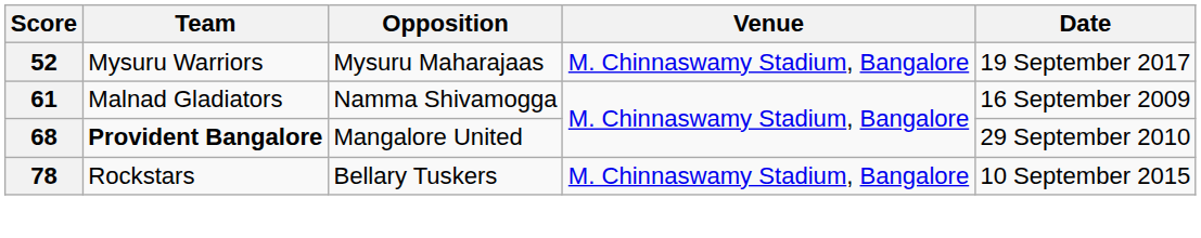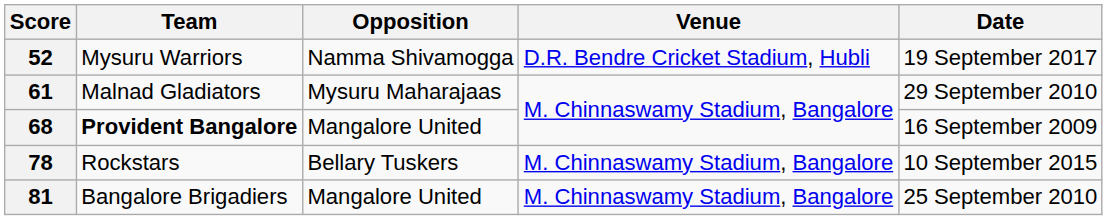52 | Opposition: Mysuru Maharajaas -> Namma Shivamogga
52 | Venue: M. Chinnaswamy Stadium, Bangalore -> D.R. Bendre Cricket Stadium, Hubli
61 | Opposition: Namma Shivamogga -> Mysuru Maharajaas
61 | Date: 16 September 2009 -> 29 September 2010
68 | Date: 29 September 2010 -> 16 September 2009
+ row: 81 | Bangalore Brigadiers | Mangalore United | M. Chinnaswamy Stadium, Bangalore | 25 September 2010
